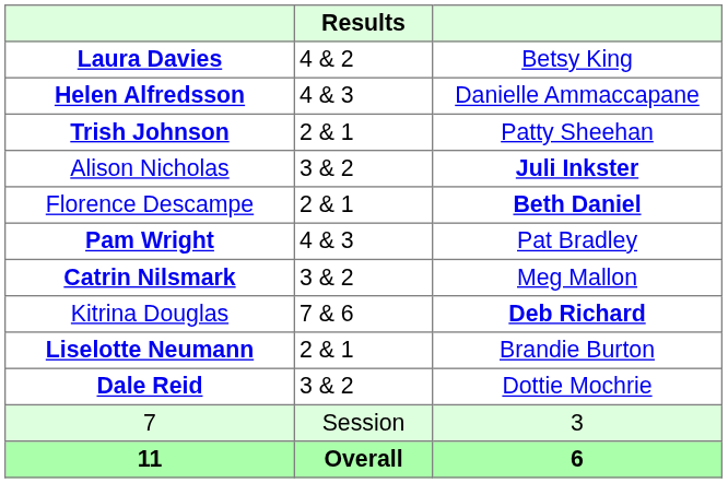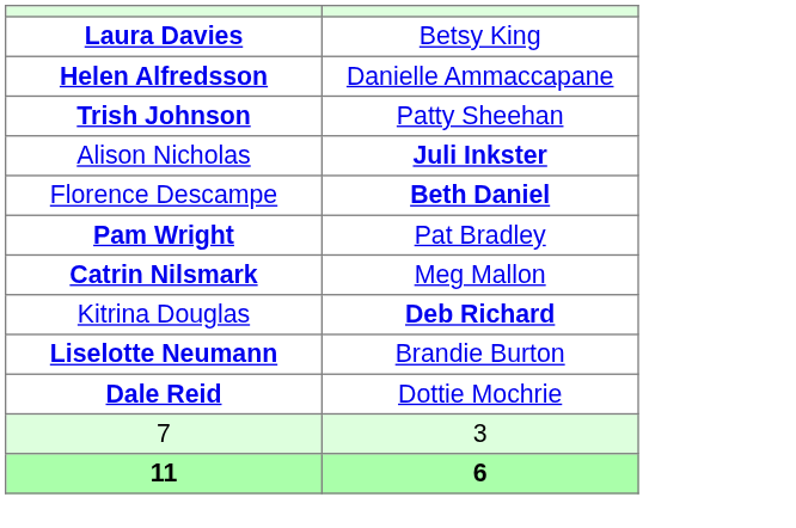- column: Results | 4 & 2 | 4 & 3 | 2 & 1 | 3 & 2 | 2 & 1 | 4 & 3 | 3 & 2 | 7 & 6 | 2 & 1 | 3 & 2 | Session | Overall
